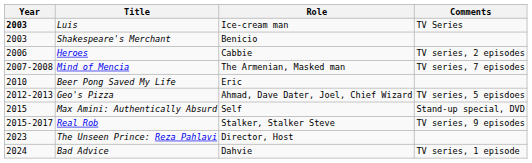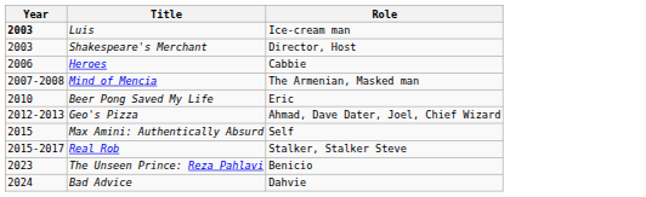- column: Comments | TV Series | TV series, 2 episodes | TV series, 7 episodes | TV series, 5 episdoes | Stand-up special, DVD | TV series, 9 episodes | TV series, 1 episode
Shakespeare's Merchant | Role: Benicio -> Director, Host
The Unseen Prince: Reza Pahlavi | Role: Director, Host -> Benicio
